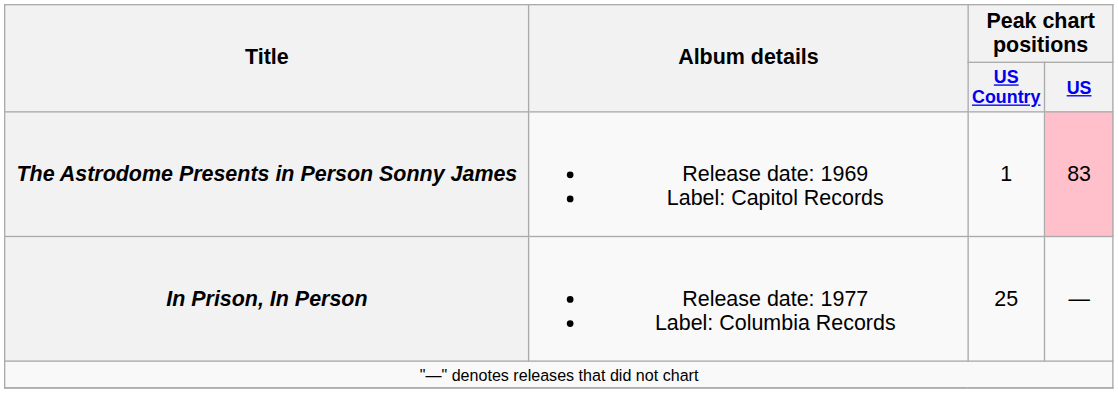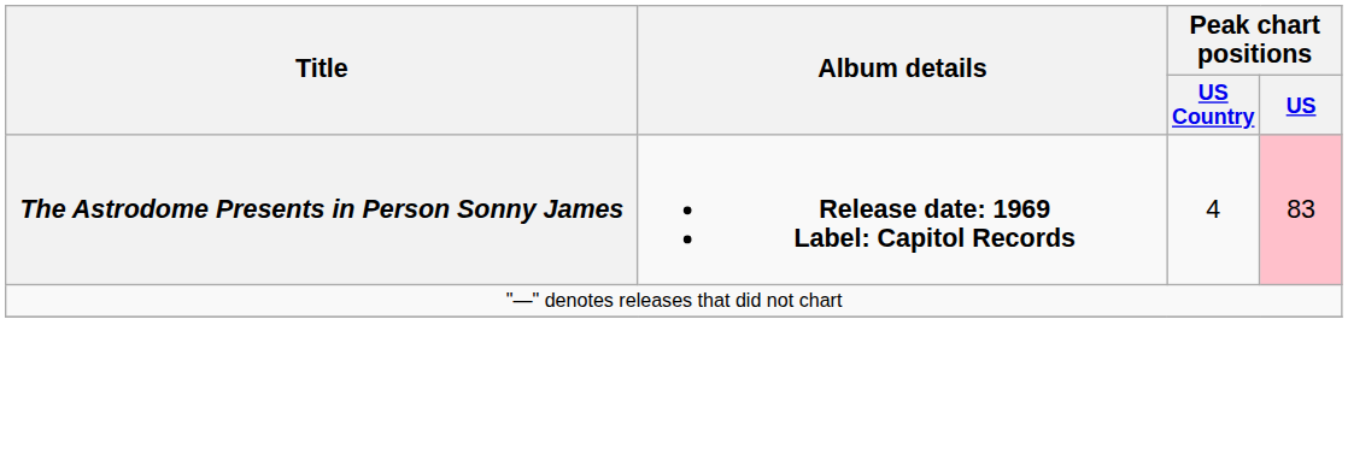The Astrodome Presents in Person Sonny James | Album details: normal -> bold
The Astrodome Presents in Person Sonny James | Peak chart positions / US Country: 1 -> 4
- row: In Prison, In Person | Release date: 1977 Label: Columbia Records | 25 | —
